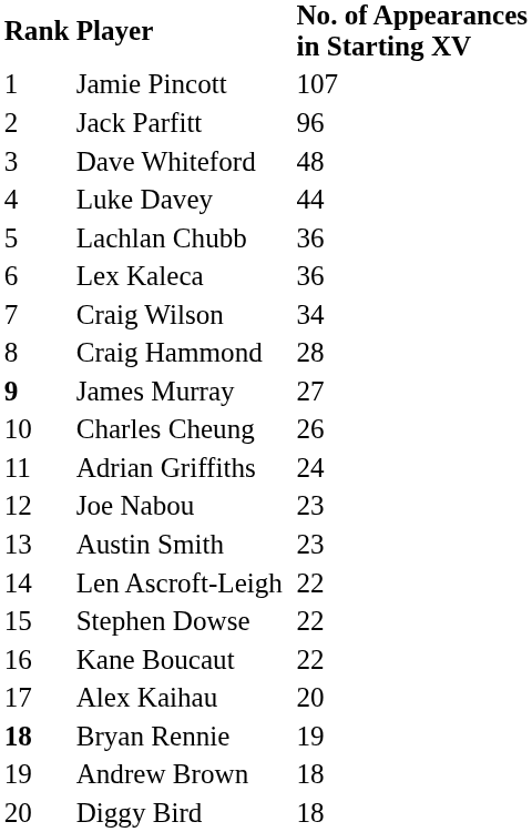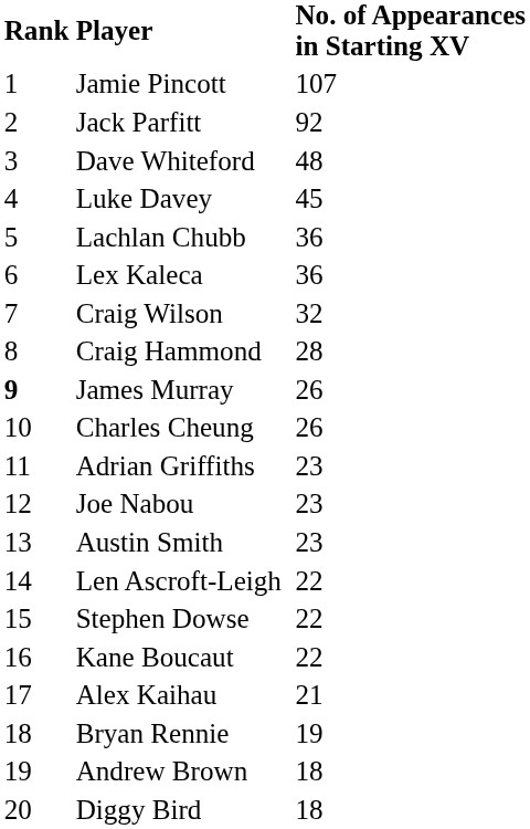Jack Parfitt | column 4: 96 -> 92
Luke Davey | column 4: 44 -> 45
Craig Wilson | column 4: 34 -> 32
James Murray | column 4: 27 -> 26
Adrian Griffiths | column 4: 24 -> 23
Alex Kaihau | column 4: 20 -> 21
Bryan Rennie | column 1: bold -> normal
